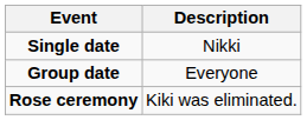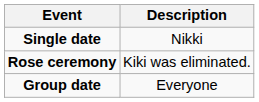rows swapped: Group date <-> Rose ceremony
